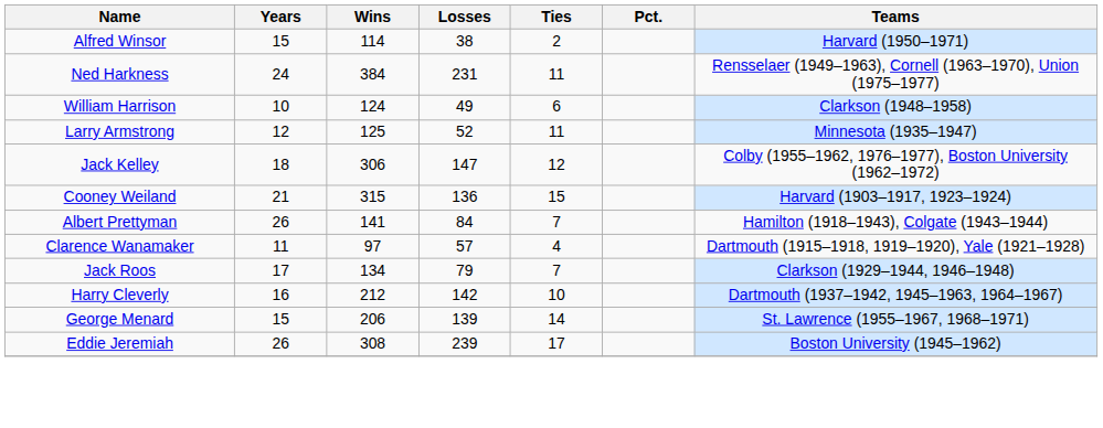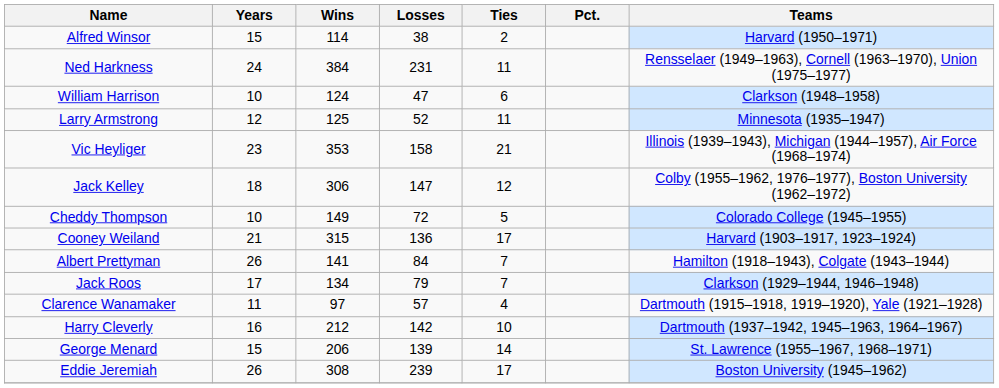William Harrison | Losses: 49 -> 47
+ row: Vic Heyliger | 23 | 353 | 158 | 21 | Illinois (1939–1943), Michigan (1944–1957), Air Force (1968–1974)
+ row: Cheddy Thompson | 10 | 149 | 72 | 5 | Colorado College (1945–1955)
Cooney Weiland | Ties: 15 -> 17
rows swapped: Clarence Wanamaker <-> Jack Roos
